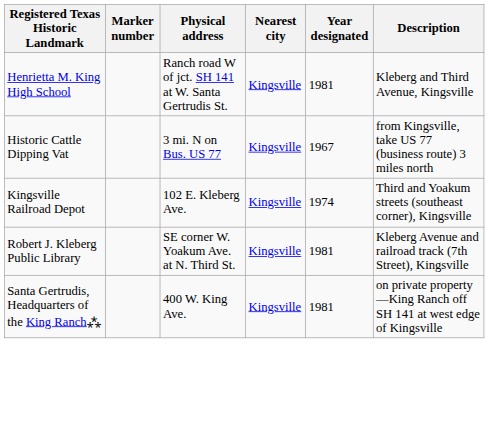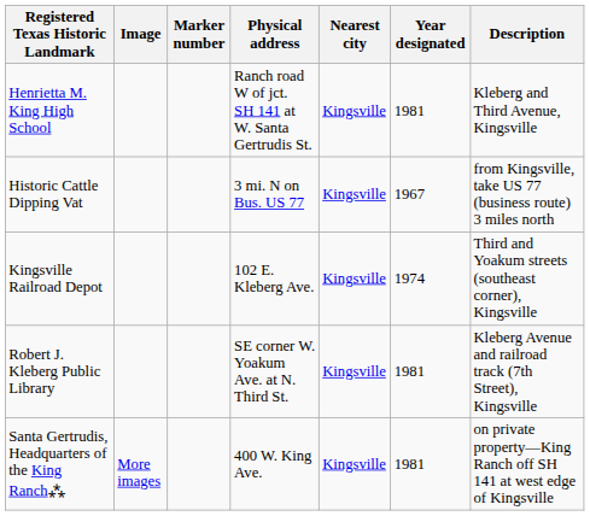+ column: Image | More images
